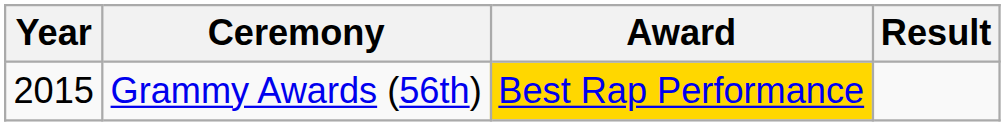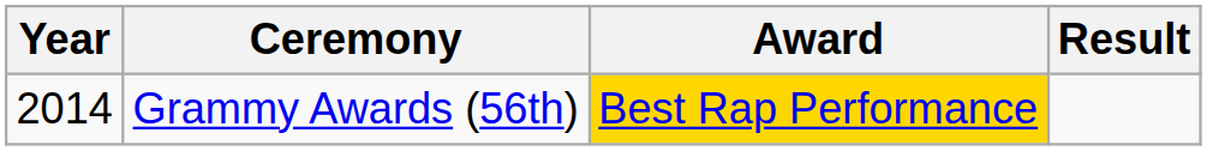Grammy Awards (56th) | Year: 2015 -> 2014
